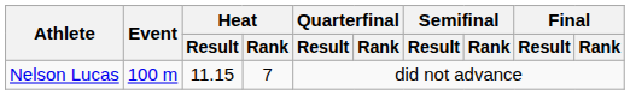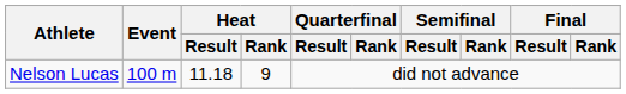Nelson Lucas | Heat / Result: 11.15 -> 11.18
Nelson Lucas | Heat / Rank: 7 -> 9
